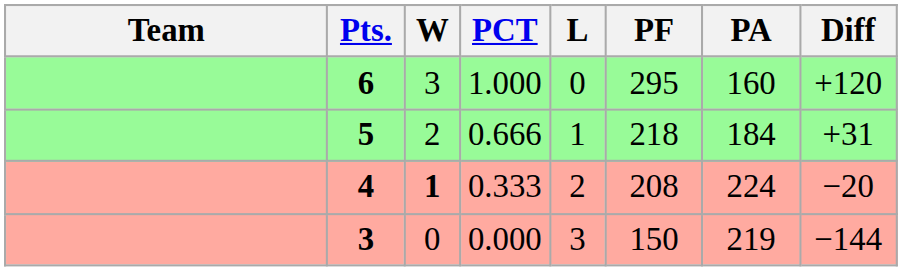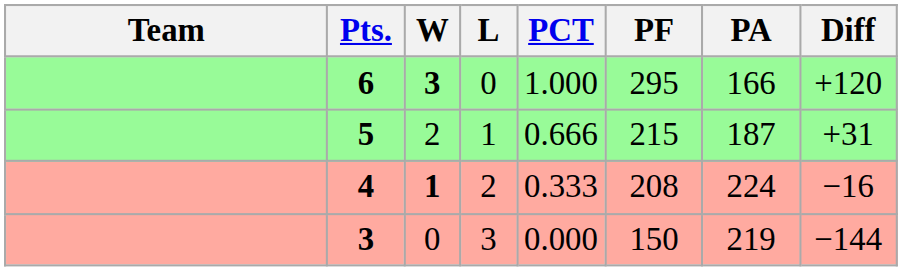columns swapped: L <-> PCT
6 | W: normal -> bold
6 | PA: 160 -> 166
5 | PF: 218 -> 215
5 | PA: 184 -> 187
4 | Diff: −20 -> −16
